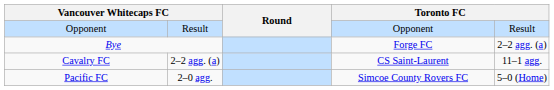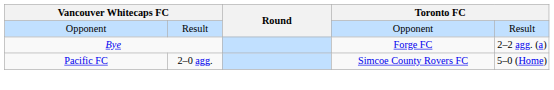- row: Cavalry FC | 2–2 agg. (a) | CS Saint-Laurent | 11–1 agg.
